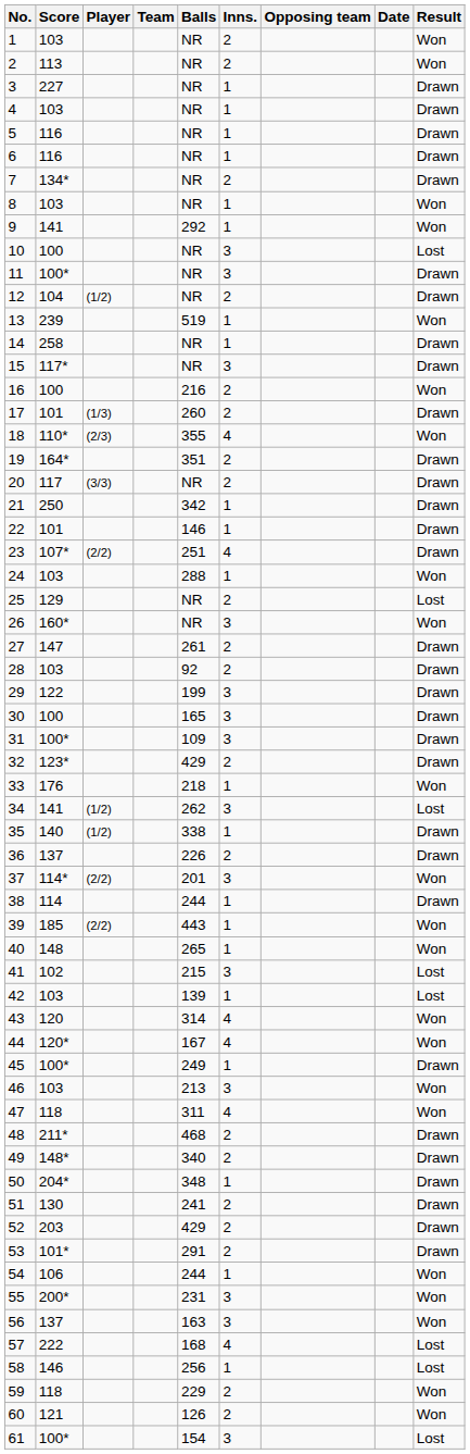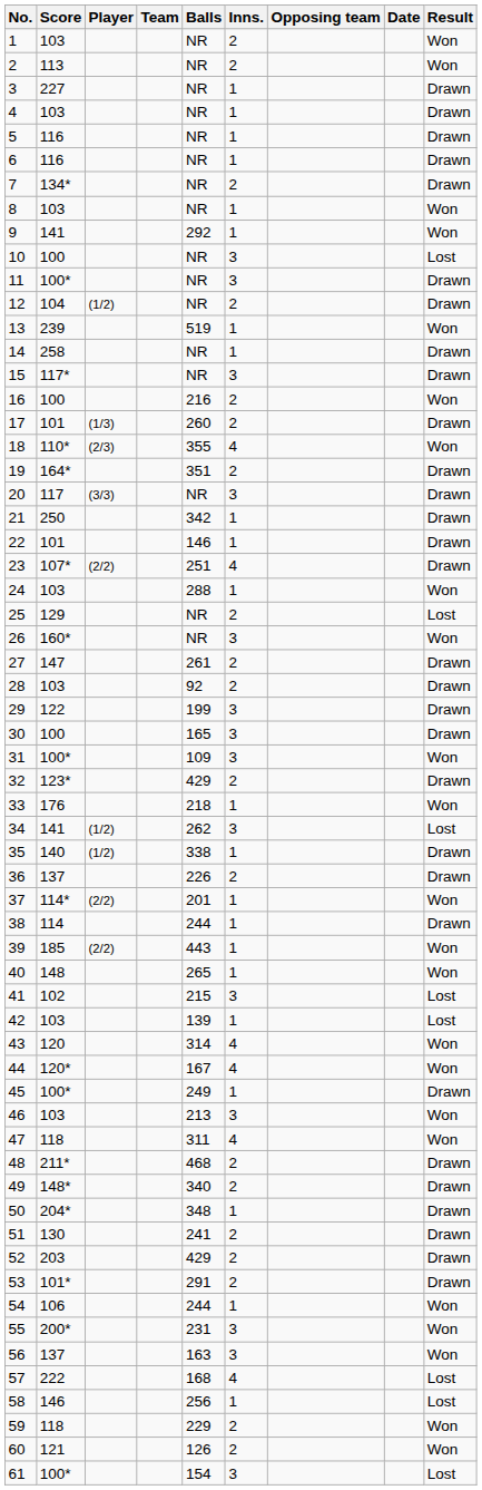20 | Inns.: 2 -> 3
31 | Result: Drawn -> Won
37 | Inns.: 3 -> 1
